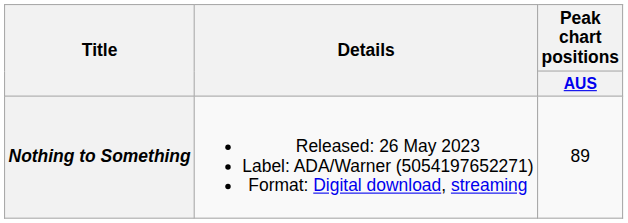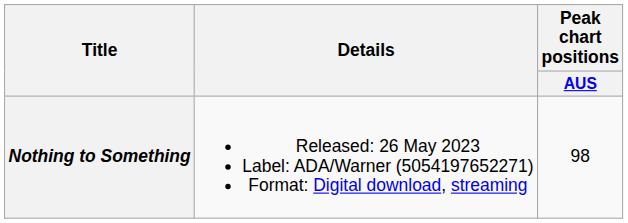Nothing to Something | Peak chart positions / AUS: 89 -> 98
